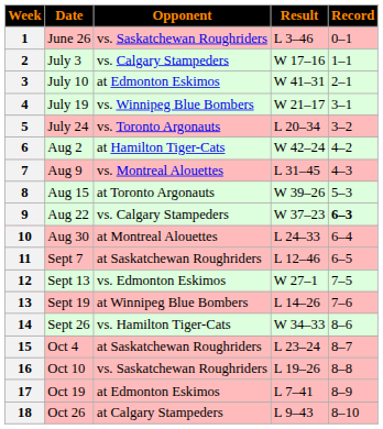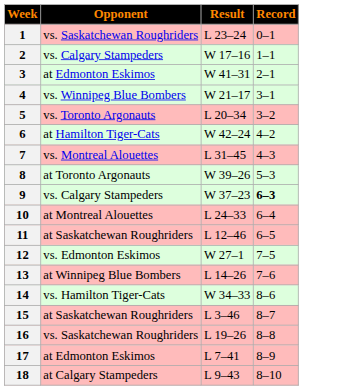- column: Date | June 26 | July 3 | July 10 | July 19 | July 24 | Aug 2 | Aug 9 | Aug 15 | Aug 22 | Aug 30 | Sept 7 | Sept 13 | Sept 19 | Sept 26 | Oct 4 | Oct 10 | Oct 19 | Oct 26
1 | Result: L 3–46 -> L 23–24
15 | Result: L 23–24 -> L 3–46
